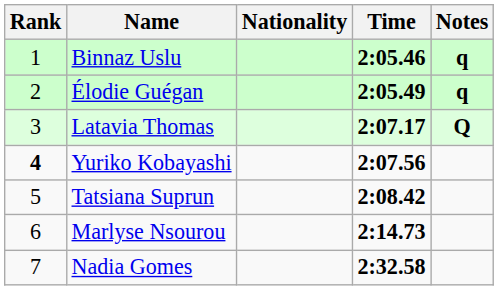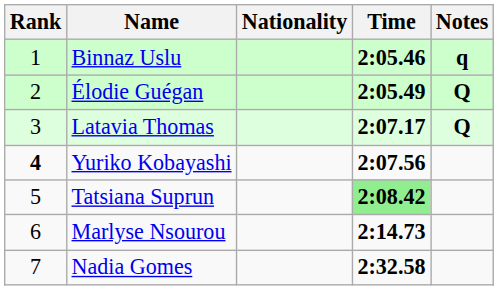Élodie Guégan | Notes: q -> Q
Tatsiana Suprun | Time: no background -> lightgreen background
